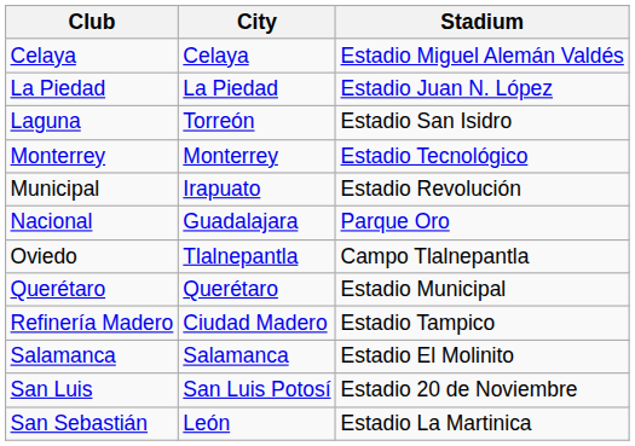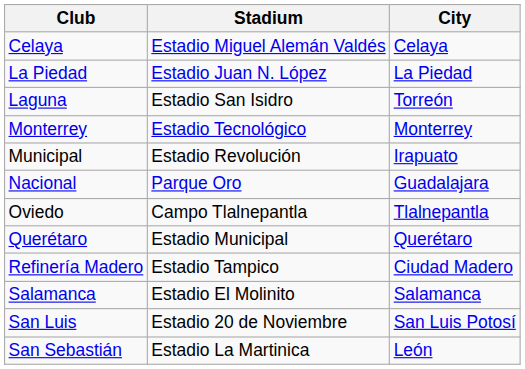columns swapped: City <-> Stadium
